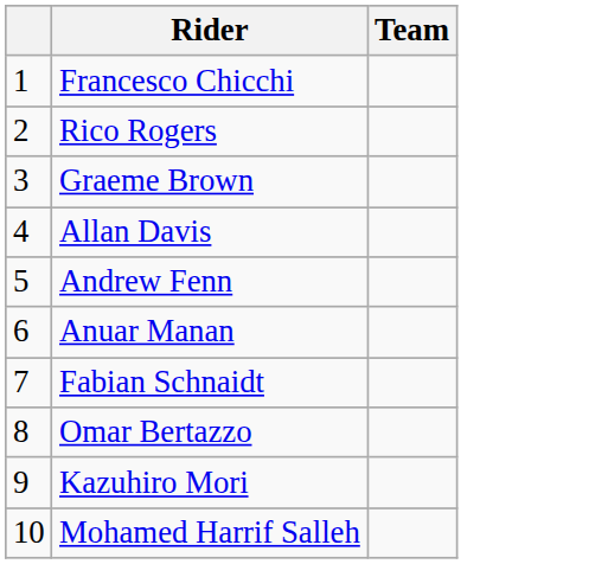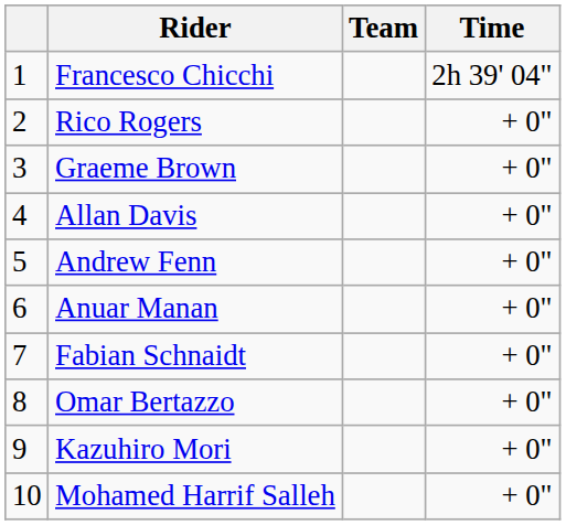+ column: Time | 2h 39' 04" | + 0" | + 0" | + 0" | + 0" | + 0" | + 0" | + 0" | + 0" | + 0"
